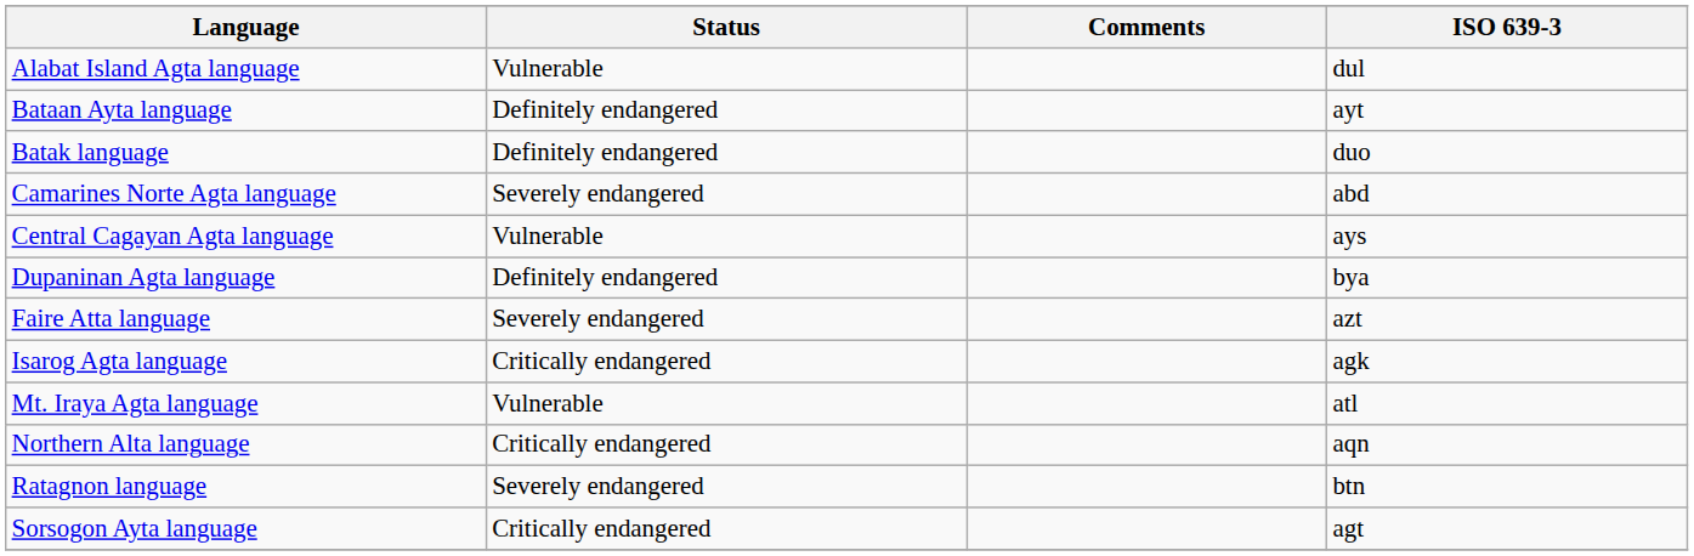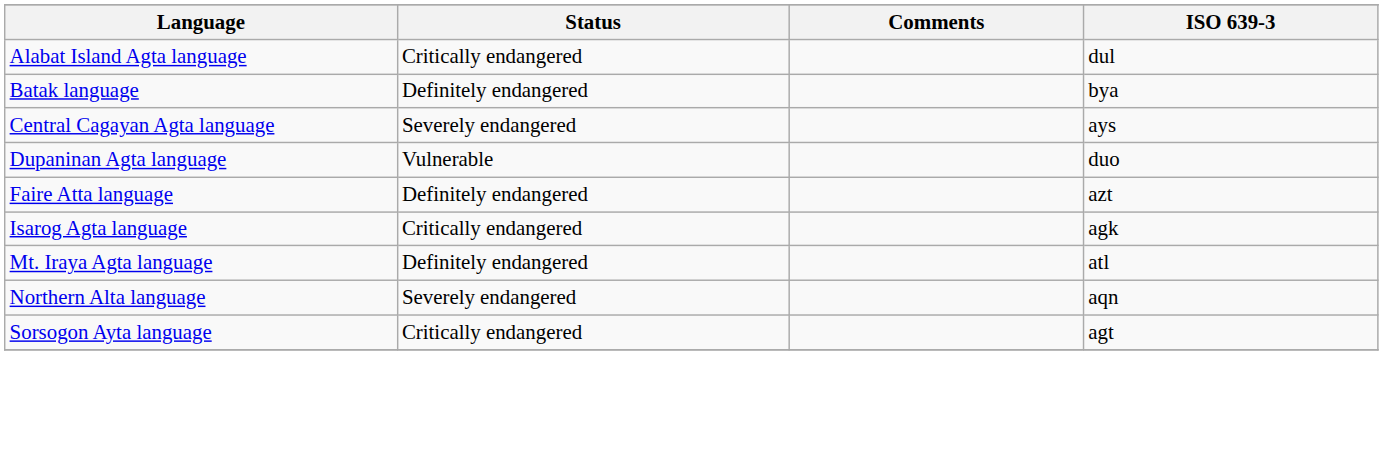Alabat Island Agta language | Status: Vulnerable -> Critically endangered
- row: Bataan Ayta language | Definitely endangered | ayt
Batak language | ISO 639-3: duo -> bya
- row: Camarines Norte Agta language | Severely endangered | abd
Central Cagayan Agta language | Status: Vulnerable -> Severely endangered
Dupaninan Agta language | Status: Definitely endangered -> Vulnerable
Dupaninan Agta language | ISO 639-3: bya -> duo
Faire Atta language | Status: Severely endangered -> Definitely endangered
Mt. Iraya Agta language | Status: Vulnerable -> Definitely endangered
Northern Alta language | Status: Critically endangered -> Severely endangered
- row: Ratagnon language | Severely endangered | btn
